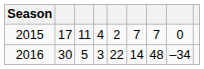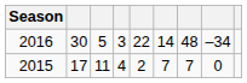rows swapped: 2016 <-> 2015
